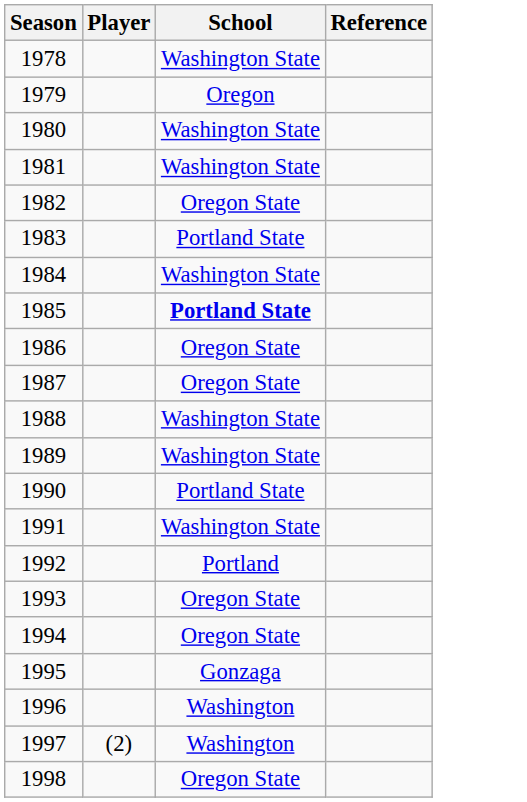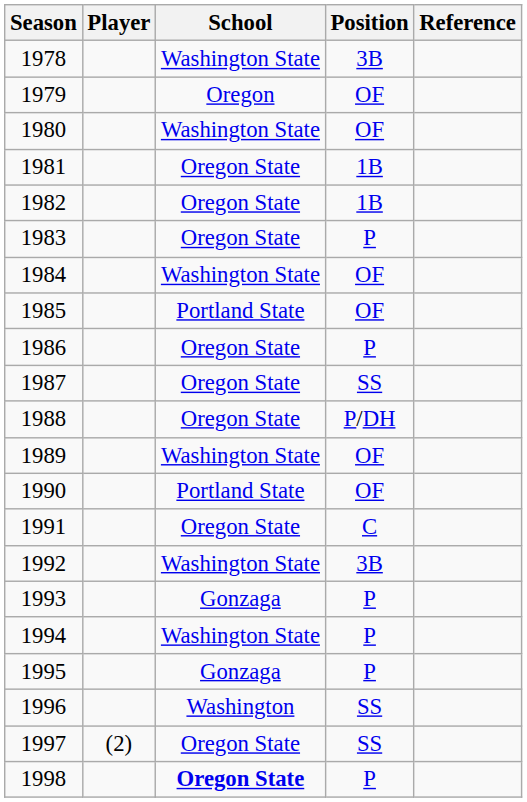+ column: Position | 3B | OF | OF | 1B | 1B | P | OF | OF | P | SS | P/DH | OF | OF | C | 3B | P | P | P | SS | SS | P
1981 | School: Washington State -> Oregon State
1983 | School: Portland State -> Oregon State
1985 | School: bold -> normal
1988 | School: Washington State -> Oregon State
1991 | School: Washington State -> Oregon State
1992 | School: Portland -> Washington State
1993 | School: Oregon State -> Gonzaga
1994 | School: Oregon State -> Washington State
1997 | School: Washington -> Oregon State
1998 | School: normal -> bold
